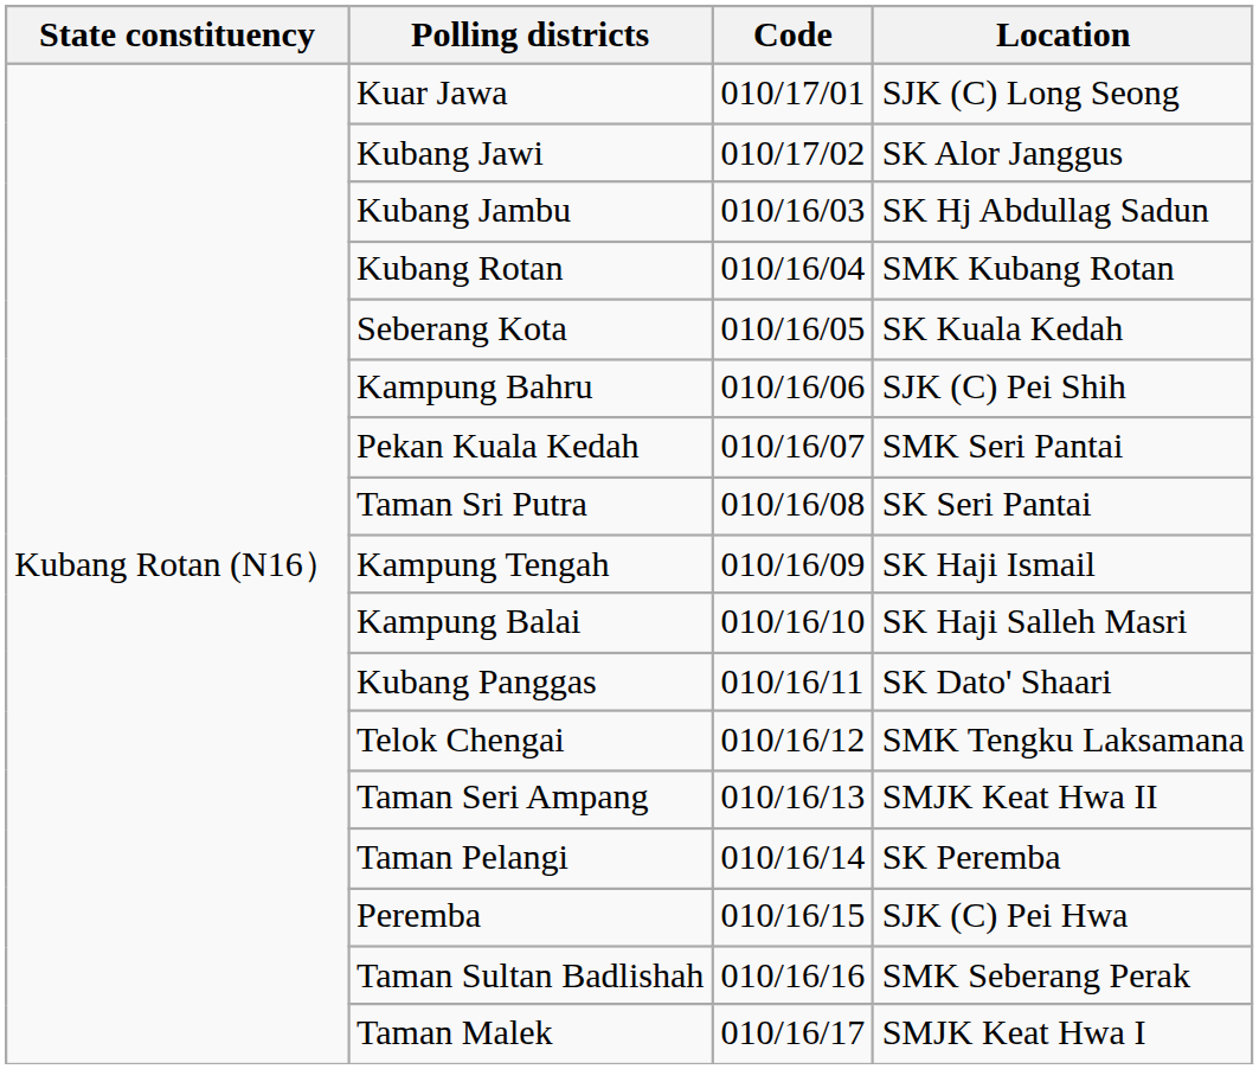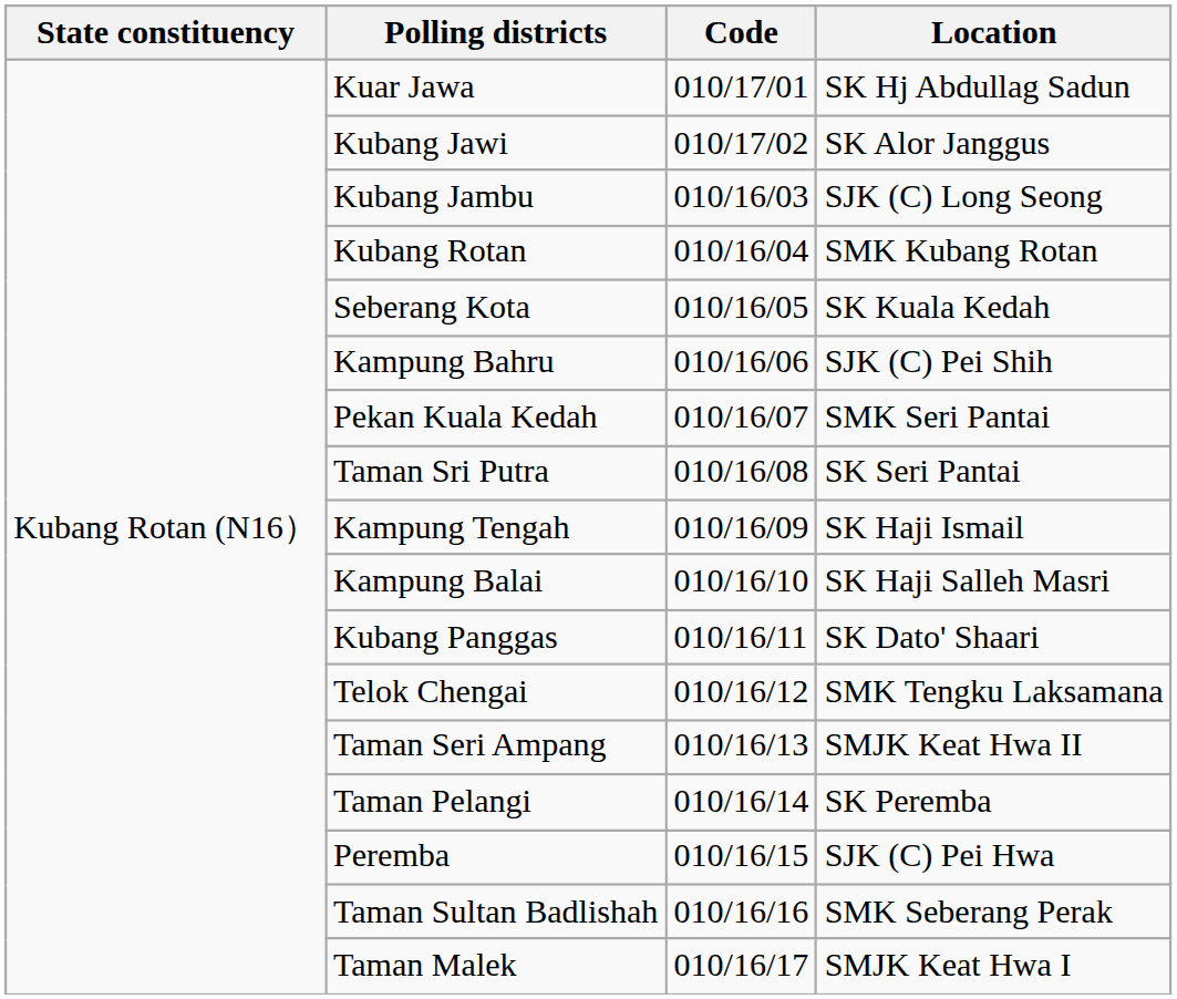Kuar Jawa | Location: SJK (C) Long Seong -> SK Hj Abdullag Sadun
Kubang Jambu | Location: SK Hj Abdullag Sadun -> SJK (C) Long Seong
